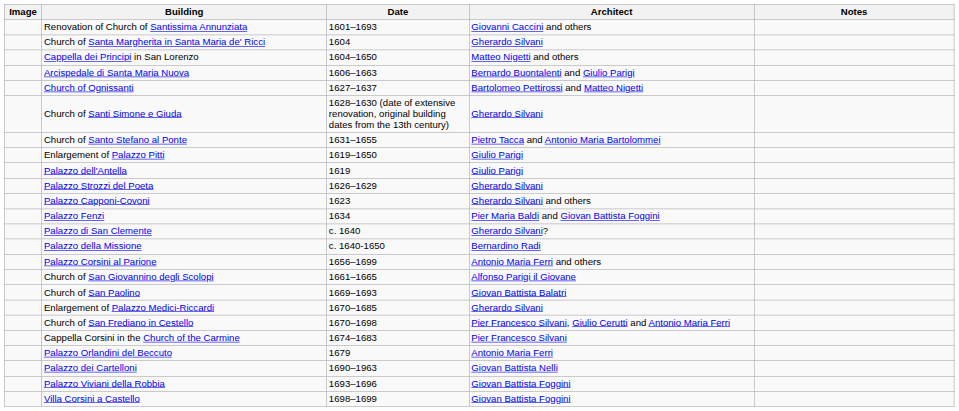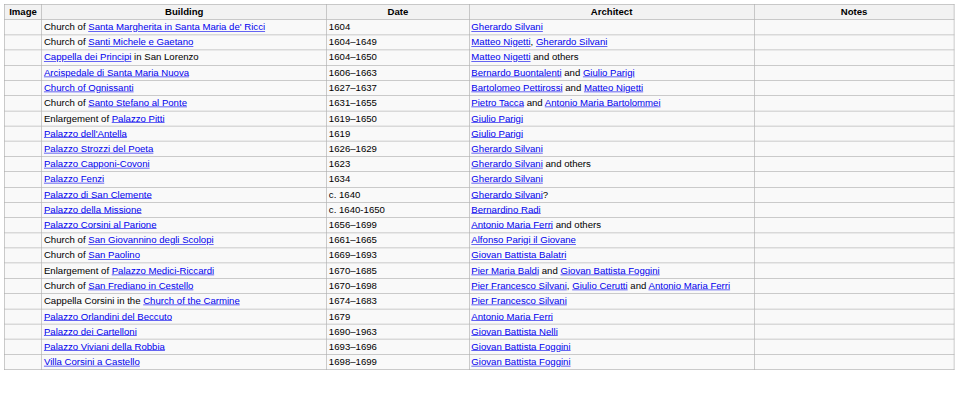- row: Renovation of Church of Santissima Annunziata | 1601–1693 | Giovanni Caccini and others
+ row: Church of Santi Michele e Gaetano | 1604–1649 | Matteo Nigetti, Gherardo Silvani
- row: Church of Santi Simone e Giuda | 1628–1630 (date of extensive renovation, original building dates from the 13th century) | Gherardo Silvani
Palazzo Fenzi | Architect: Pier Maria Baldi and Giovan Battista Foggini -> Gherardo Silvani
Enlargement of Palazzo Medici-Riccardi | Architect: Gherardo Silvani -> Pier Maria Baldi and Giovan Battista Foggini
